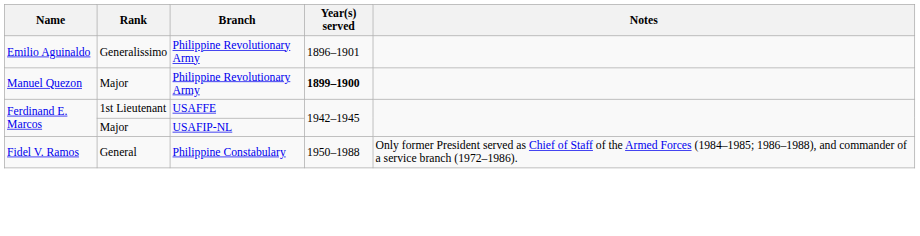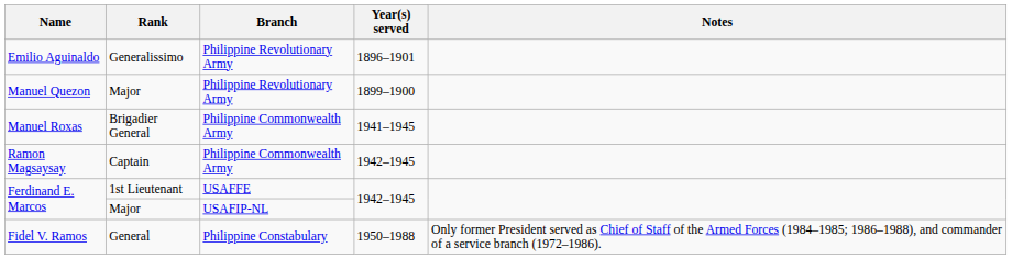Manuel Quezon | Year(s) served: bold -> normal
+ row: Manuel Roxas | Brigadier General | Philippine Commonwealth Army | 1941–1945
+ row: Ramon Magsaysay | Captain | Philippine Commonwealth Army | 1942–1945
